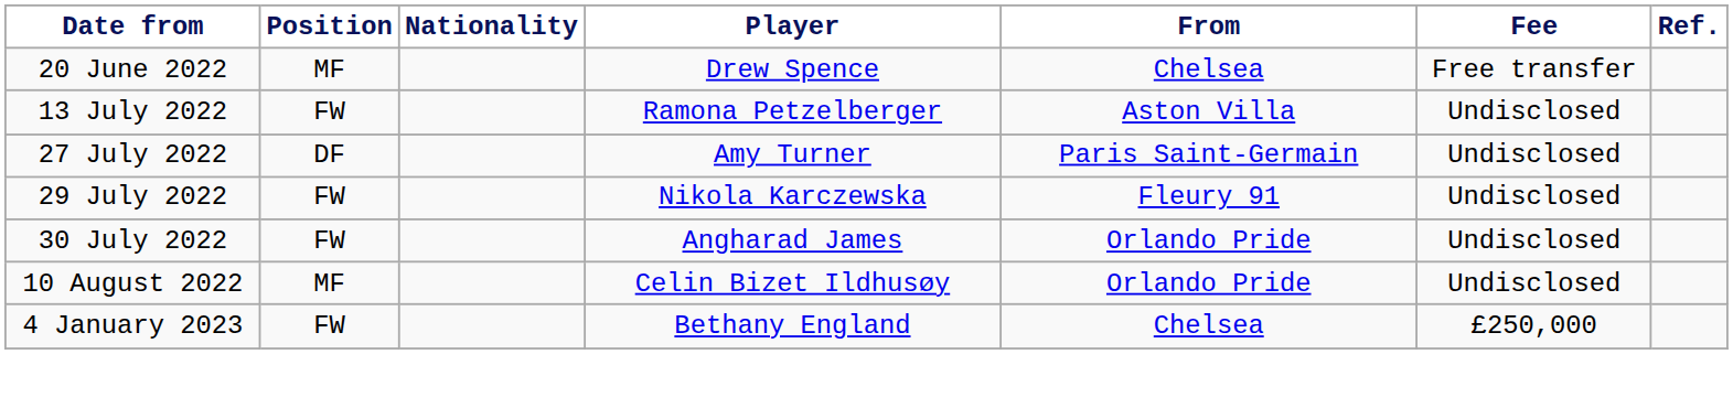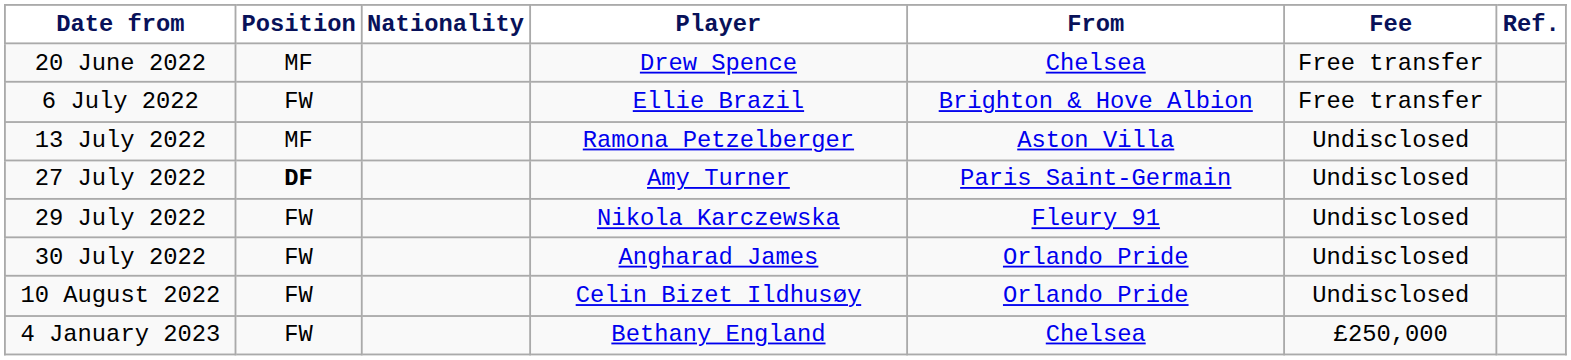+ row: 6 July 2022 | FW | Ellie Brazil | Brighton & Hove Albion | Free transfer
13 July 2022 | Position: FW -> MF
27 July 2022 | Position: normal -> bold
10 August 2022 | Position: MF -> FW
